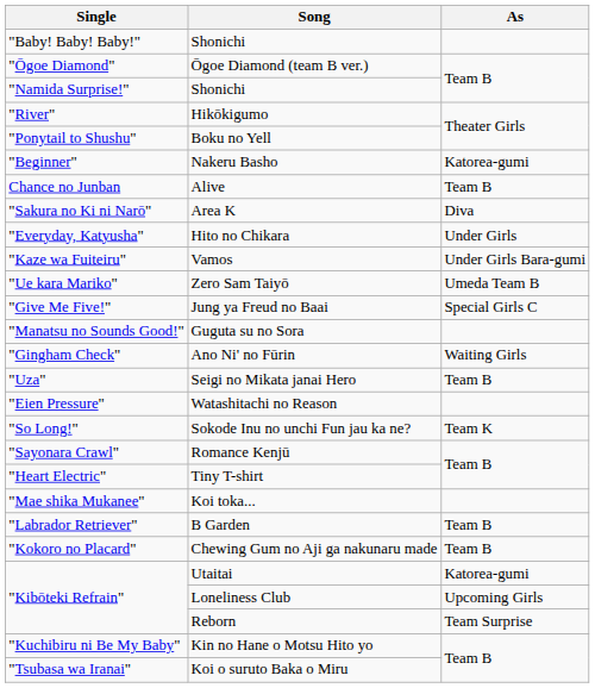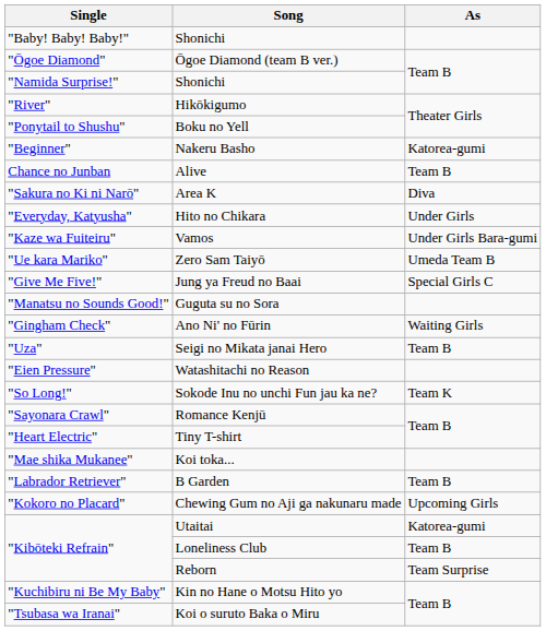Chewing Gum no Aji ga nakunaru made | As: Team B -> Upcoming Girls
Loneliness Club | As: Upcoming Girls -> Team B
